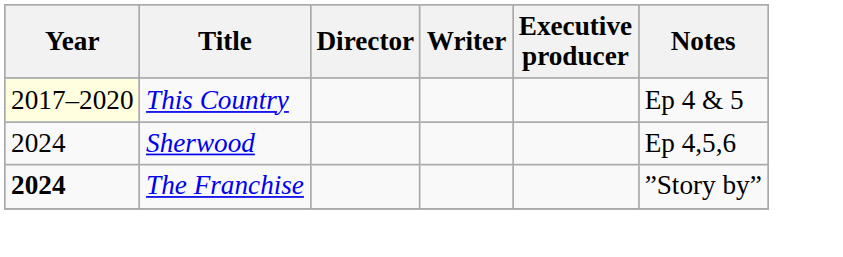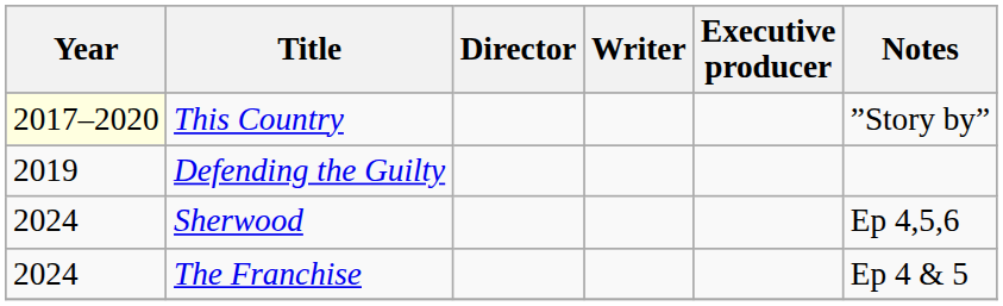This Country | Notes: Ep 4 & 5 -> ”Story by”
+ row: 2019 | Defending the Guilty
The Franchise | Year: bold -> normal
The Franchise | Notes: ”Story by” -> Ep 4 & 5
